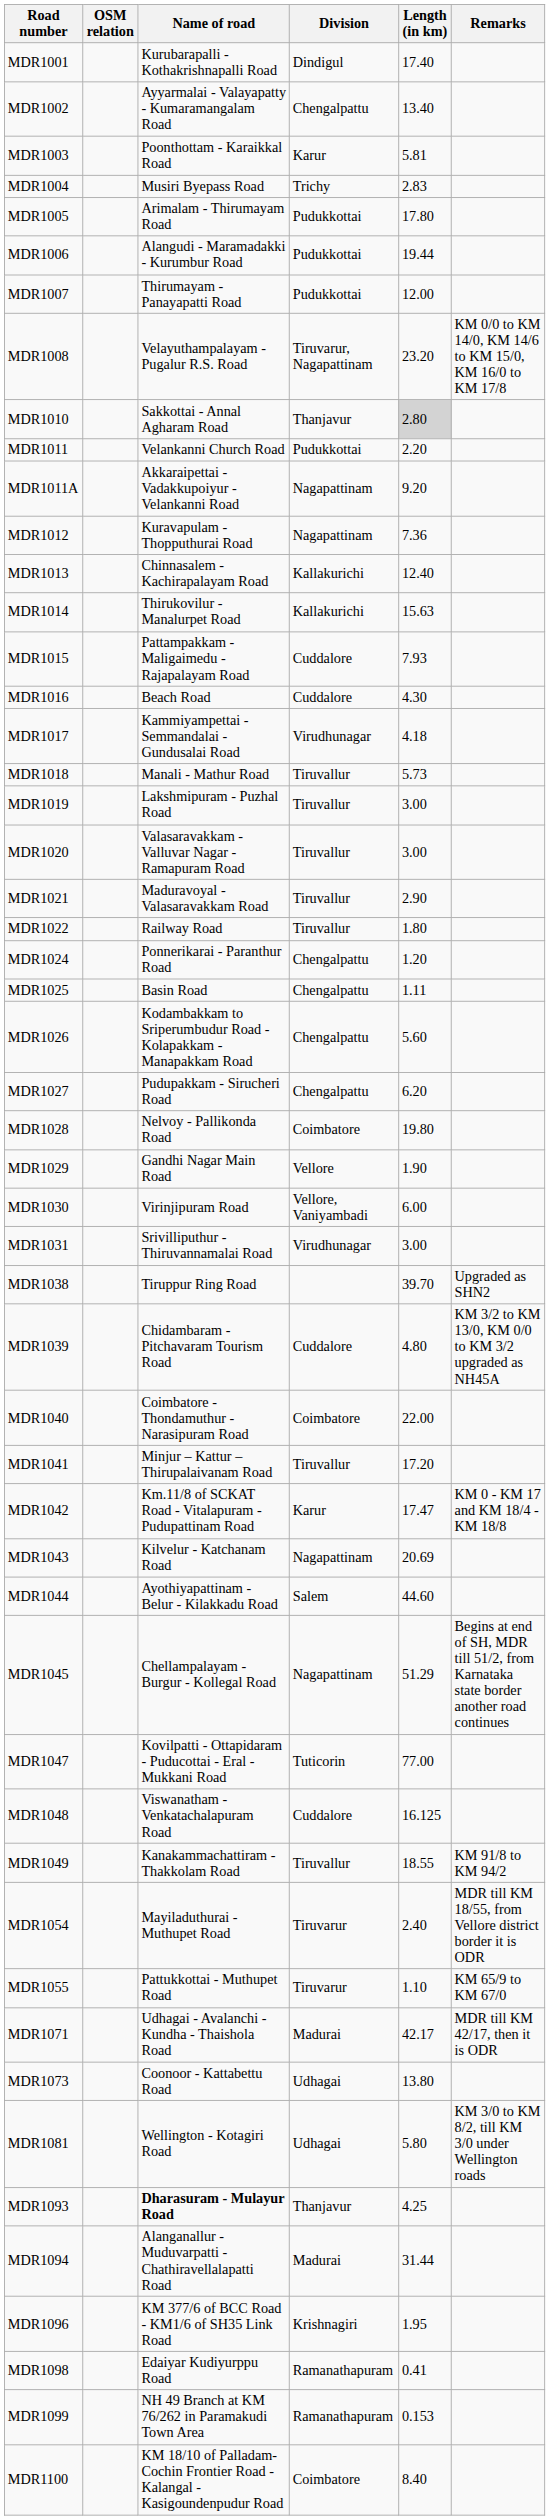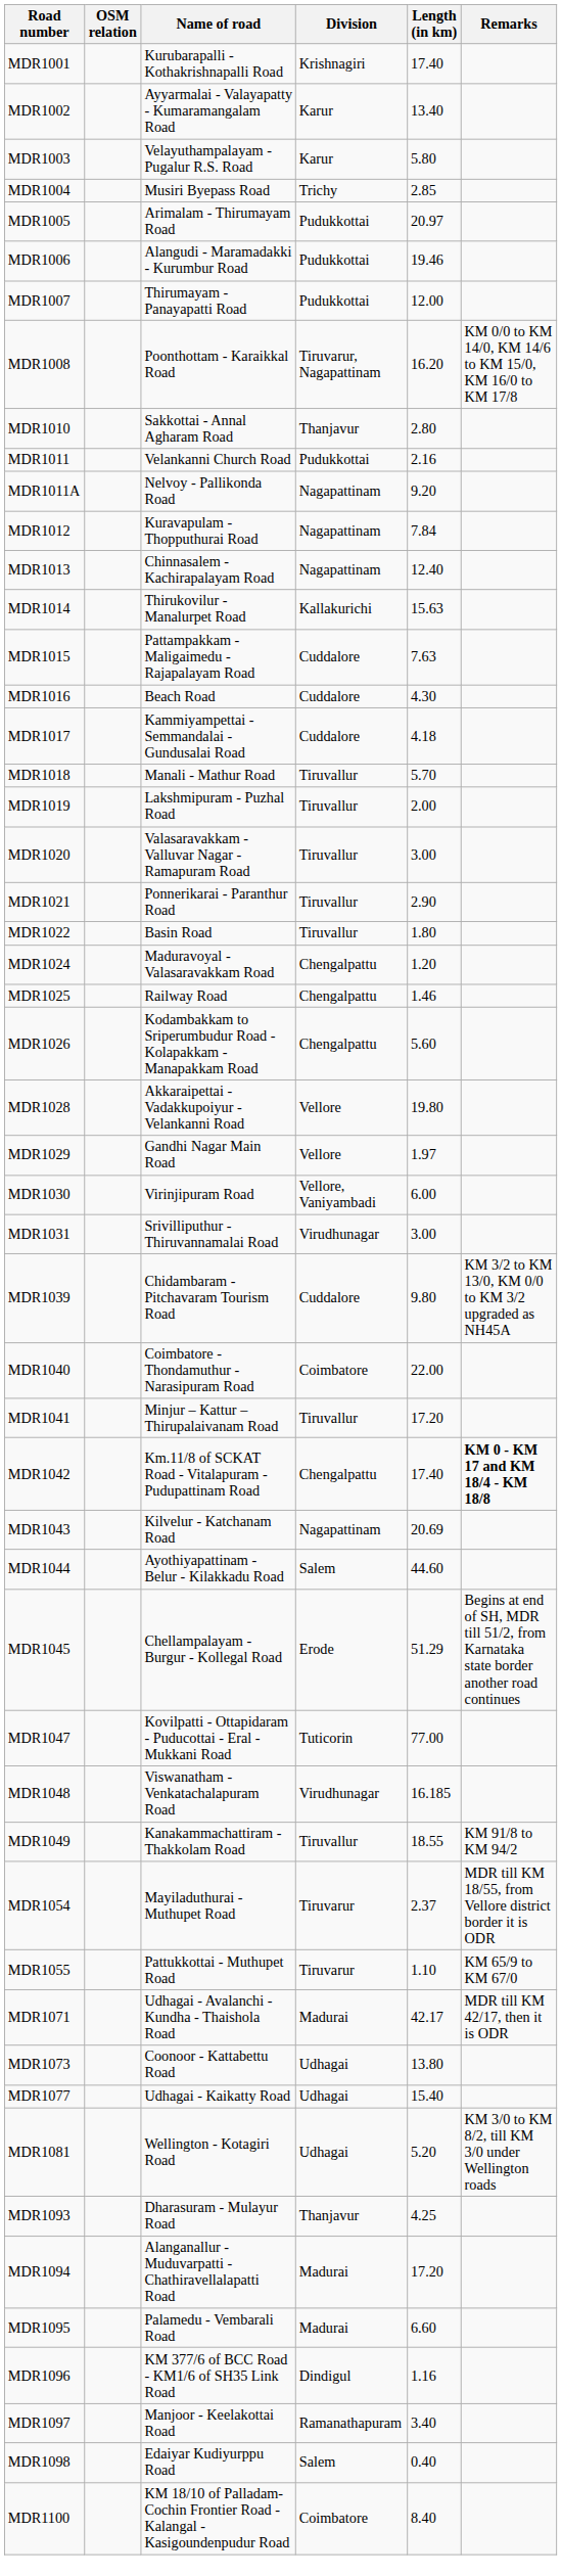MDR1001 | Division: Dindigul -> Krishnagiri
MDR1002 | Division: Chengalpattu -> Karur
MDR1003 | Name of road: Poonthottam - Karaikkal Road -> Velayuthampalayam - Pugalur R.S. Road
MDR1003 | Length (in km): 5.81 -> 5.80
MDR1004 | Length (in km): 2.83 -> 2.85
MDR1005 | Length (in km): 17.80 -> 20.97
MDR1006 | Length (in km): 19.44 -> 19.46
MDR1008 | Name of road: Velayuthampalayam - Pugalur R.S. Road -> Poonthottam - Karaikkal Road
MDR1008 | Length (in km): 23.20 -> 16.20
MDR1010 | Length (in km): lightgrey background -> no background
MDR1011 | Length (in km): 2.20 -> 2.16
MDR1011A | Name of road: Akkaraipettai - Vadakkupoiyur - Velankanni Road -> Nelvoy - Pallikonda Road
MDR1012 | Length (in km): 7.36 -> 7.84
MDR1013 | Division: Kallakurichi -> Nagapattinam
MDR1015 | Length (in km): 7.93 -> 7.63
MDR1017 | Division: Virudhunagar -> Cuddalore
MDR1018 | Length (in km): 5.73 -> 5.70
MDR1019 | Length (in km): 3.00 -> 2.00
MDR1021 | Name of road: Maduravoyal - Valasaravakkam Road -> Ponnerikarai - Paranthur Road
MDR1022 | Name of road: Railway Road -> Basin Road
MDR1024 | Name of road: Ponnerikarai - Paranthur Road -> Maduravoyal - Valasaravakkam Road
MDR1025 | Name of road: Basin Road -> Railway Road
MDR1025 | Length (in km): 1.11 -> 1.46
- row: MDR1027 | Pudupakkam - Sirucheri Road | Chengalpattu | 6.20
MDR1028 | Name of road: Nelvoy - Pallikonda Road -> Akkaraipettai - Vadakkupoiyur - Velankanni Road
MDR1028 | Division: Coimbatore -> Vellore
MDR1029 | Length (in km): 1.90 -> 1.97
- row: MDR1038 | Tiruppur Ring Road | 39.70 | Upgraded as SHN2
MDR1039 | Length (in km): 4.80 -> 9.80
MDR1042 | Division: Karur -> Chengalpattu
MDR1042 | Length (in km): 17.47 -> 17.40
MDR1042 | Remarks: normal -> bold
MDR1045 | Division: Nagapattinam -> Erode
MDR1048 | Division: Cuddalore -> Virudhunagar
MDR1048 | Length (in km): 16.125 -> 16.185
MDR1054 | Length (in km): 2.40 -> 2.37
+ row: MDR1077 | Udhagai - Kaikatty Road | Udhagai | 15.40
MDR1081 | Length (in km): 5.80 -> 5.20
MDR1093 | Name of road: bold -> normal
MDR1094 | Length (in km): 31.44 -> 17.20
+ row: MDR1095 | Palamedu - Vembarali Road | Madurai | 6.60
MDR1096 | Division: Krishnagiri -> Dindigul
MDR1096 | Length (in km): 1.95 -> 1.16
+ row: MDR1097 | Manjoor - Keelakottai Road | Ramanathapuram | 3.40
MDR1098 | Division: Ramanathapuram -> Salem
MDR1098 | Length (in km): 0.41 -> 0.40
- row: MDR1099 | NH 49 Branch at KM 76/262 in Paramakudi Town Area | Ramanathapuram | 0.153
